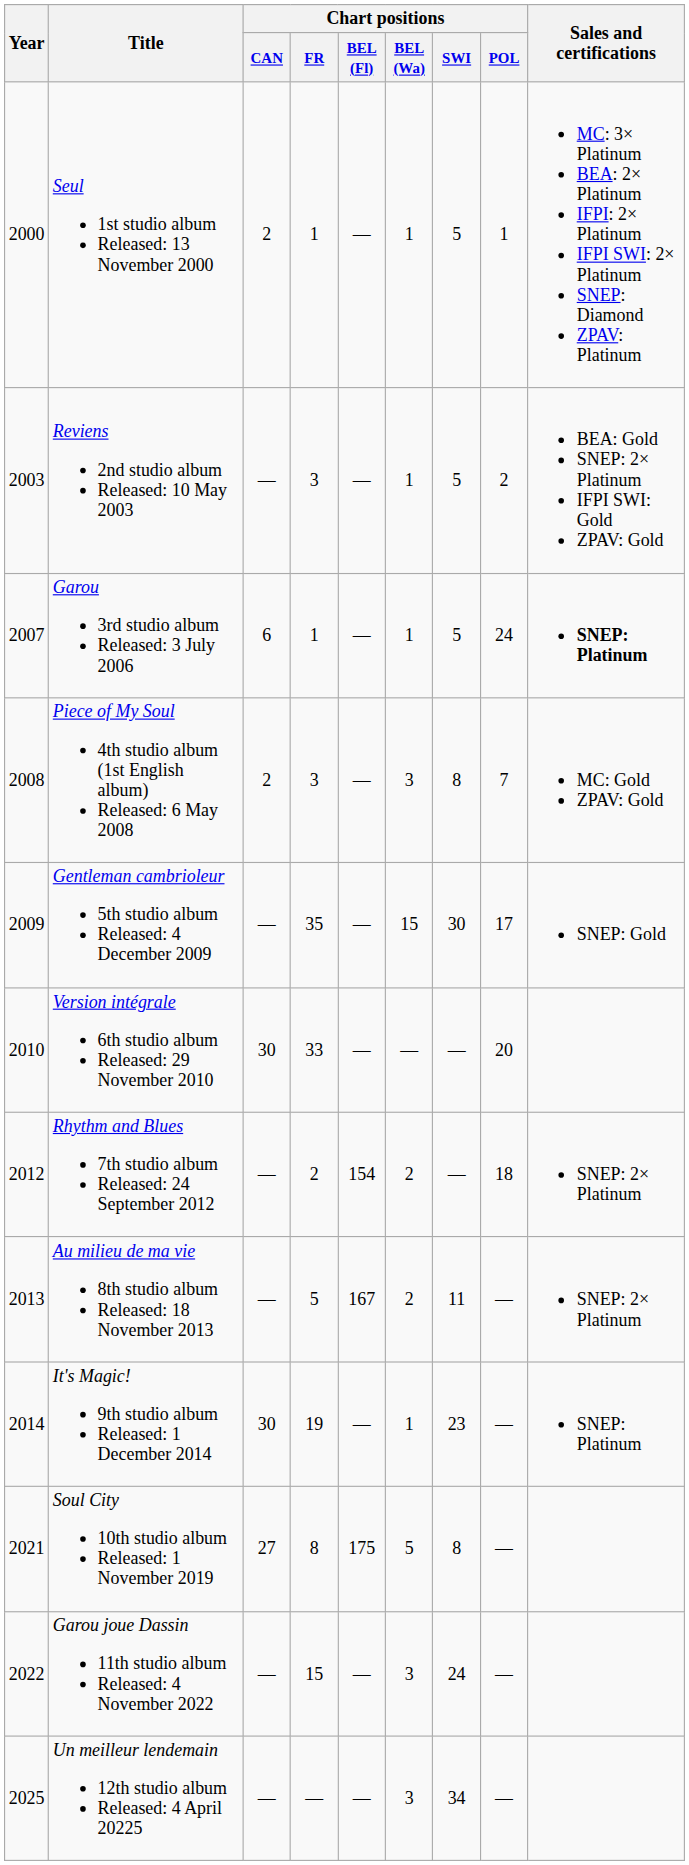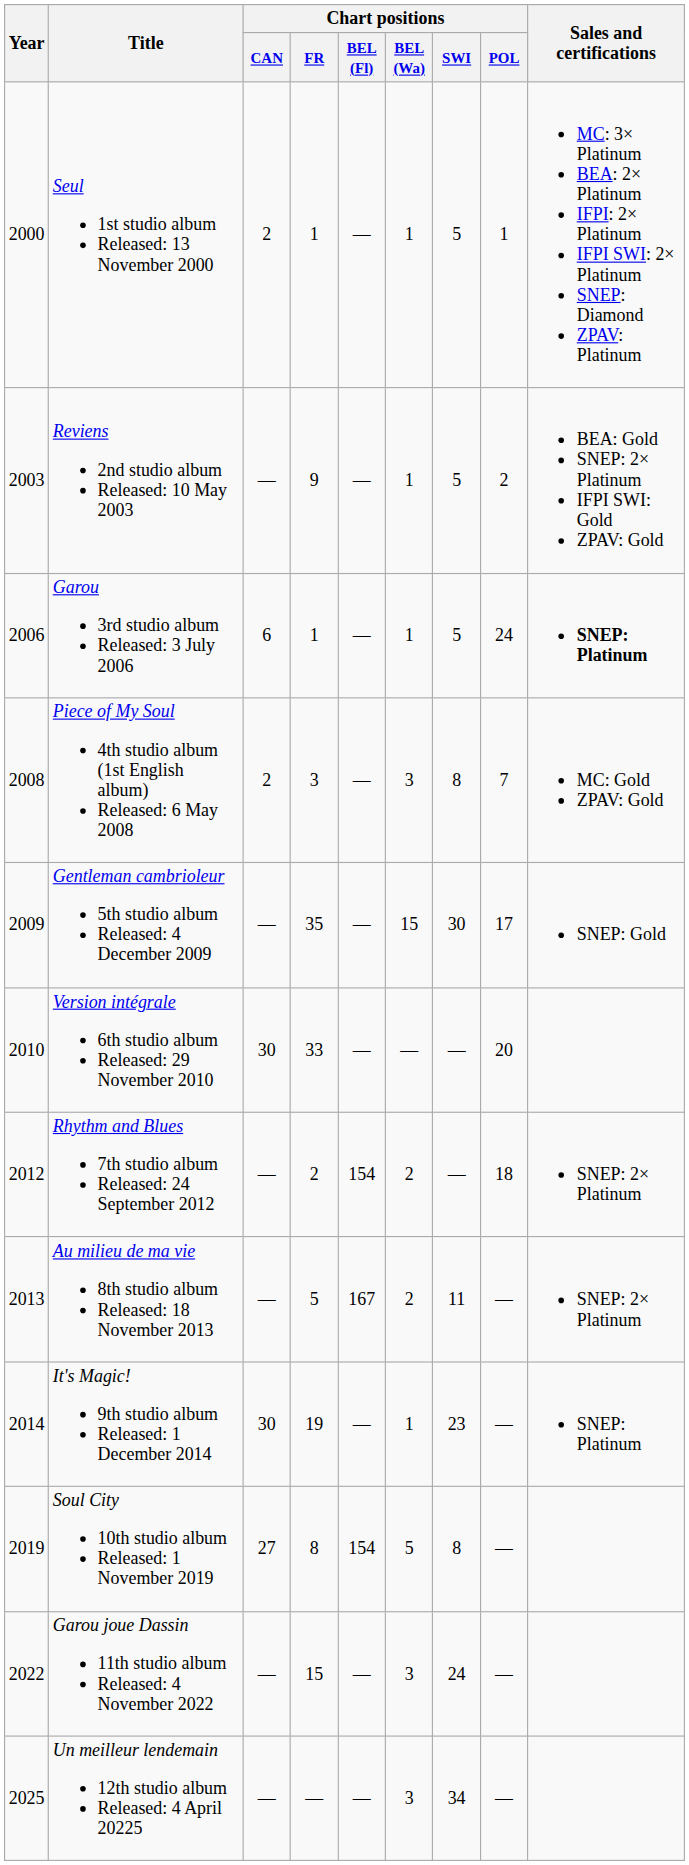Reviens 2nd studio album Released: 10 May 2003 | Chart positions / FR: 3 -> 9
Garou 3rd studio album Released: 3 July 2006 | Year: 2007 -> 2006
Soul City 10th studio album Released: 1 November 2019 | Year: 2021 -> 2019
Soul City 10th studio album Released: 1 November 2019 | Chart positions / BEL (Fl): 175 -> 154
